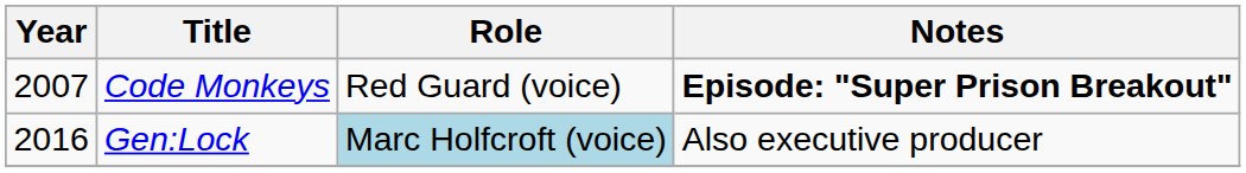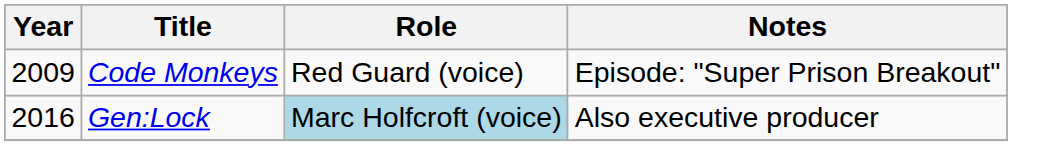Code Monkeys | Year: 2007 -> 2009
Code Monkeys | Notes: bold -> normal
